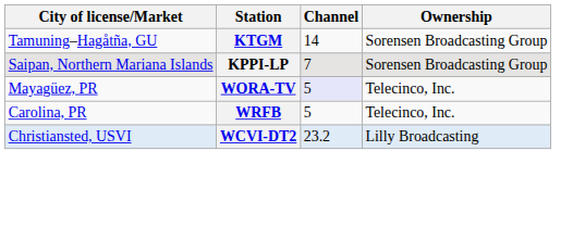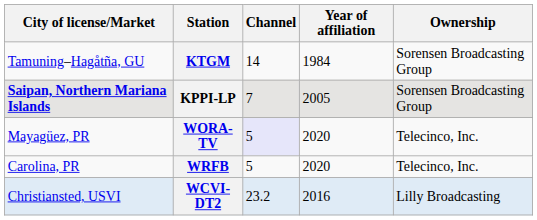+ column: Year of affiliation | 1984 | 2005 | 2020 | 2020 | 2016
KPPI-LP | City of license/Market: normal -> bold
